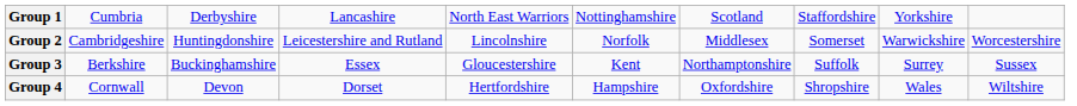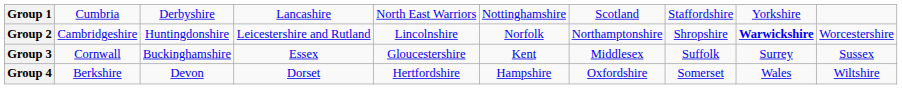Group 2 | column 7: Middlesex -> Northamptonshire
Group 2 | column 8: Somerset -> Shropshire
Group 2 | column 9: normal -> bold
Group 3 | column 2: Berkshire -> Cornwall
Group 3 | column 7: Northamptonshire -> Middlesex
Group 4 | column 2: Cornwall -> Berkshire
Group 4 | column 8: Shropshire -> Somerset
